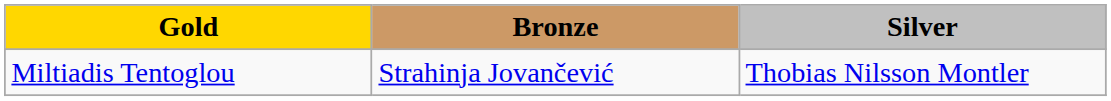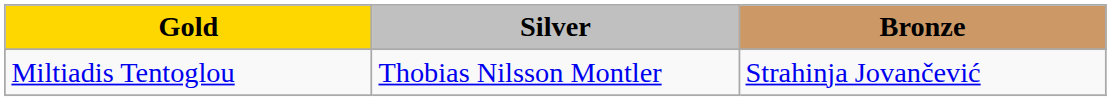columns swapped: Silver <-> Bronze
